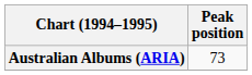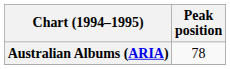Australian Albums (ARIA) | Peak position: 73 -> 78
